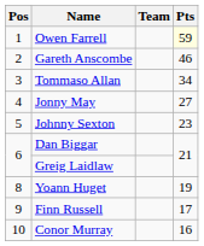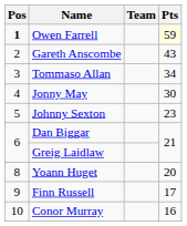Owen Farrell | Pos: normal -> bold
Gareth Anscombe | Pts: 46 -> 43
Jonny May | Pts: 27 -> 30
Yoann Huget | Pts: 19 -> 20
